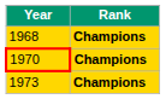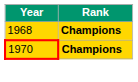- row: 1973 | Champions
